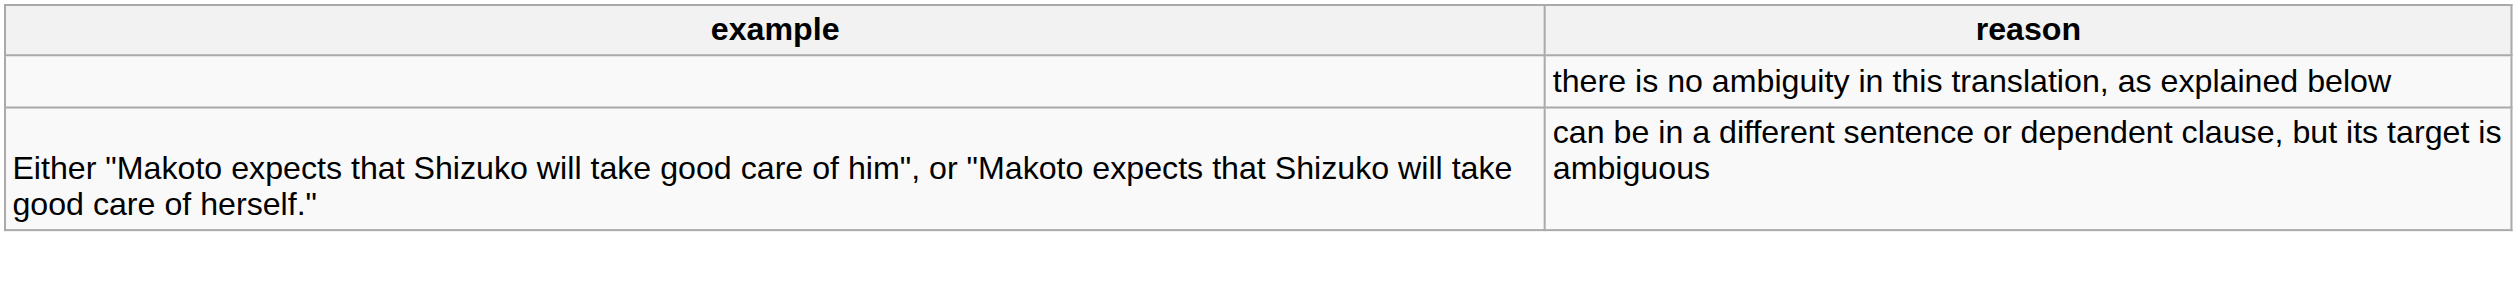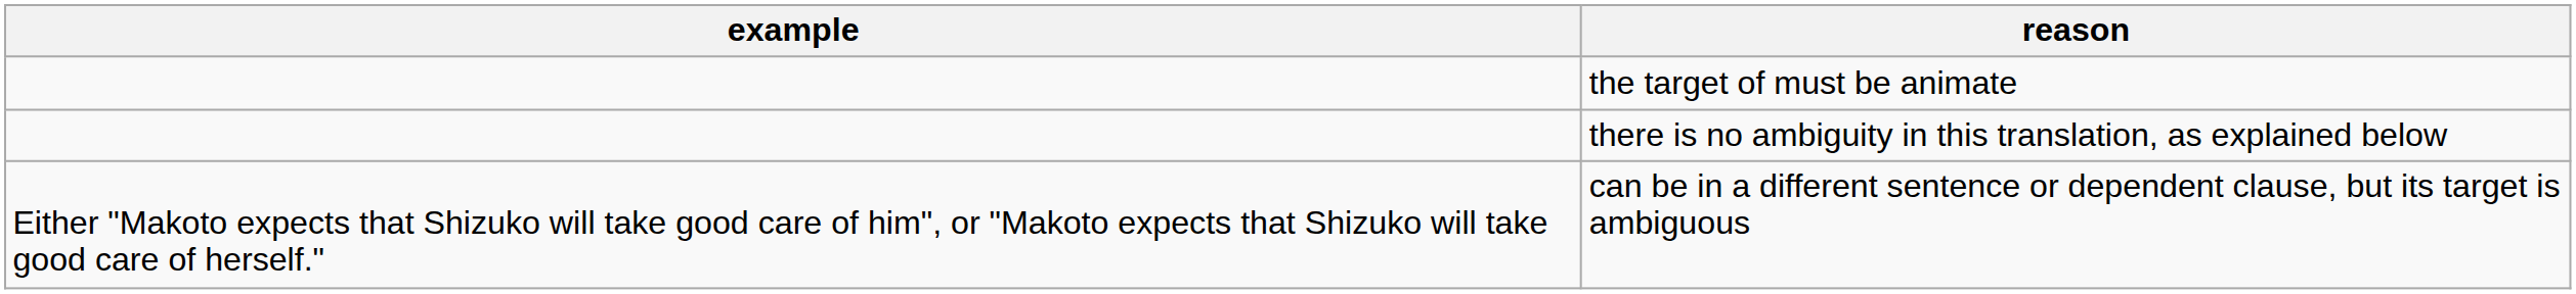+ row: the target of must be animate
